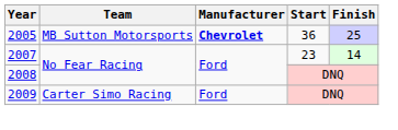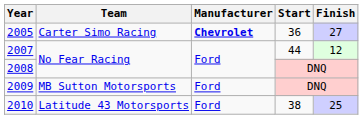2005 | Team: MB Sutton Motorsports -> Carter Simo Racing
2005 | Finish: 25 -> 27
2007 | Start: 23 -> 44
2007 | Finish: 14 -> 12
2009 | Team: Carter Simo Racing -> MB Sutton Motorsports
+ row: 2010 | Latitude 43 Motorsports | Ford | 38 | 25
